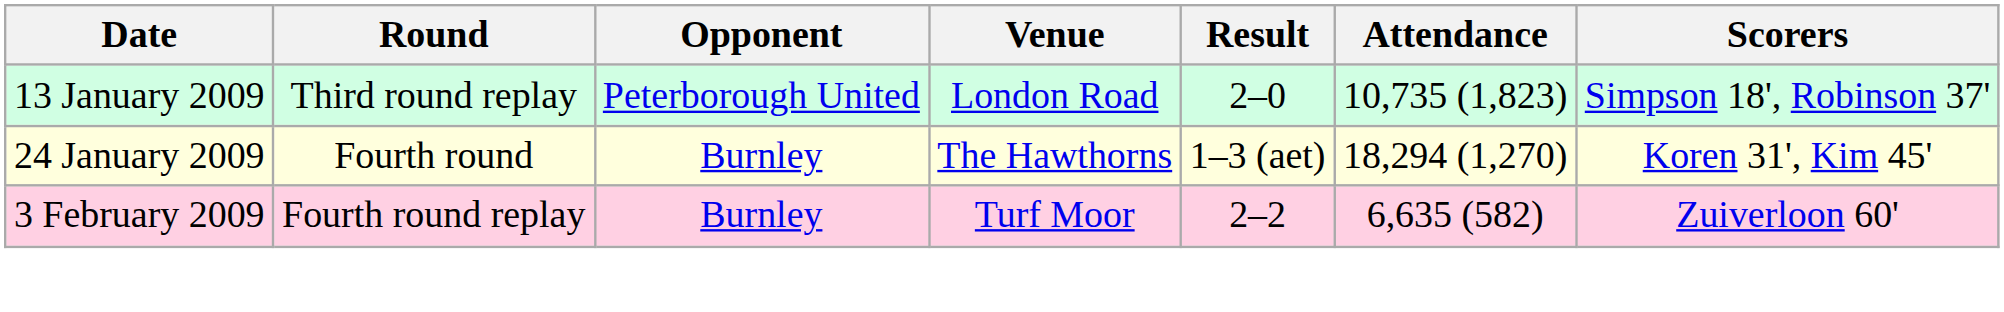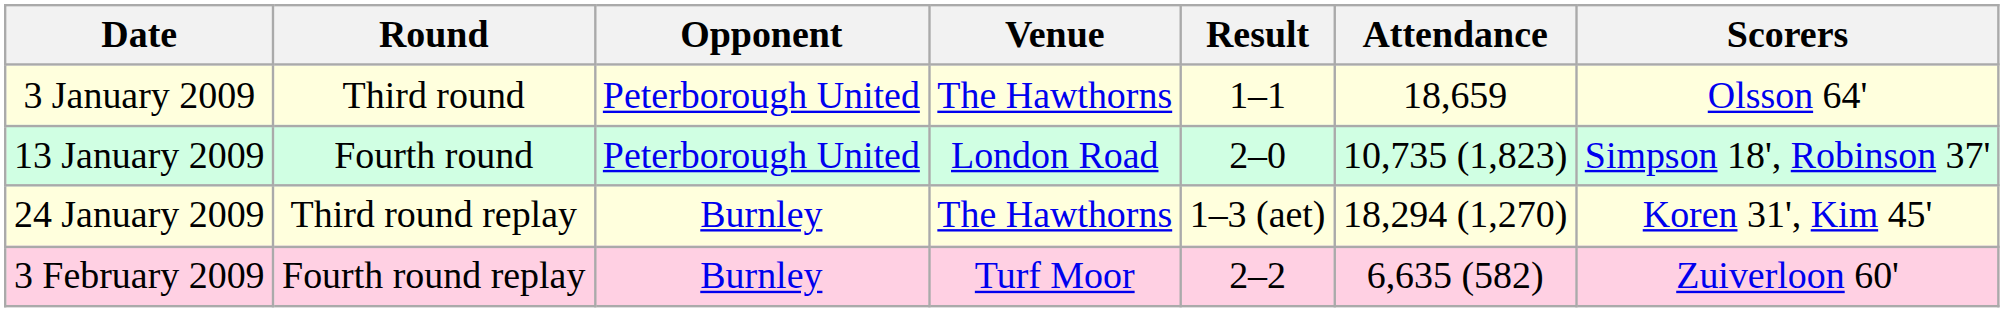+ row: 3 January 2009 | Third round | Peterborough United | The Hawthorns | 1–1 | 18,659 | Olsson 64'
13 January 2009 | Round: Third round replay -> Fourth round
24 January 2009 | Round: Fourth round -> Third round replay
